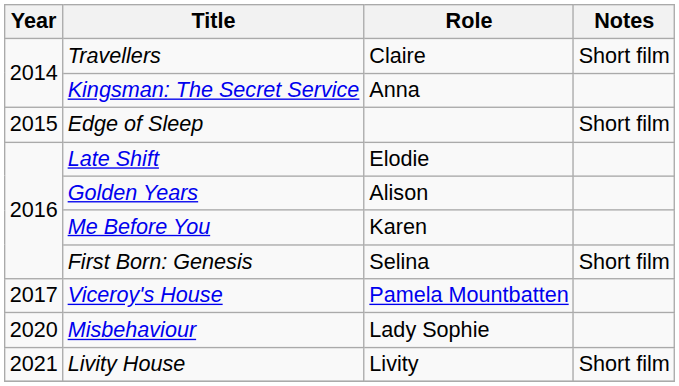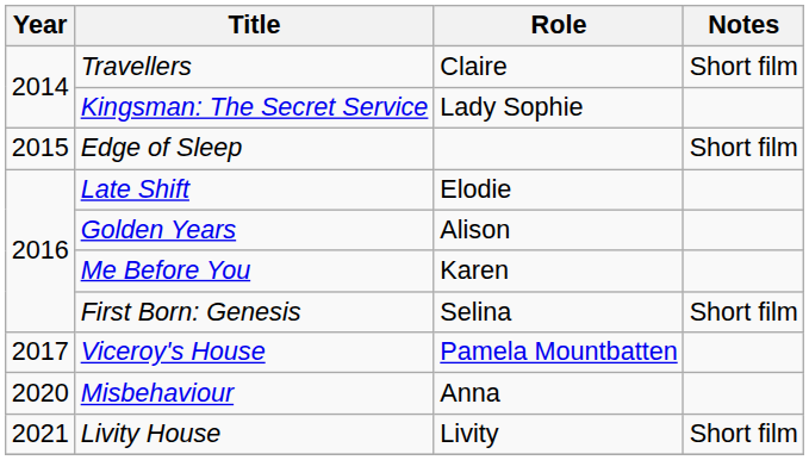Kingsman: The Secret Service | Role: Anna -> Lady Sophie
Misbehaviour | Role: Lady Sophie -> Anna
